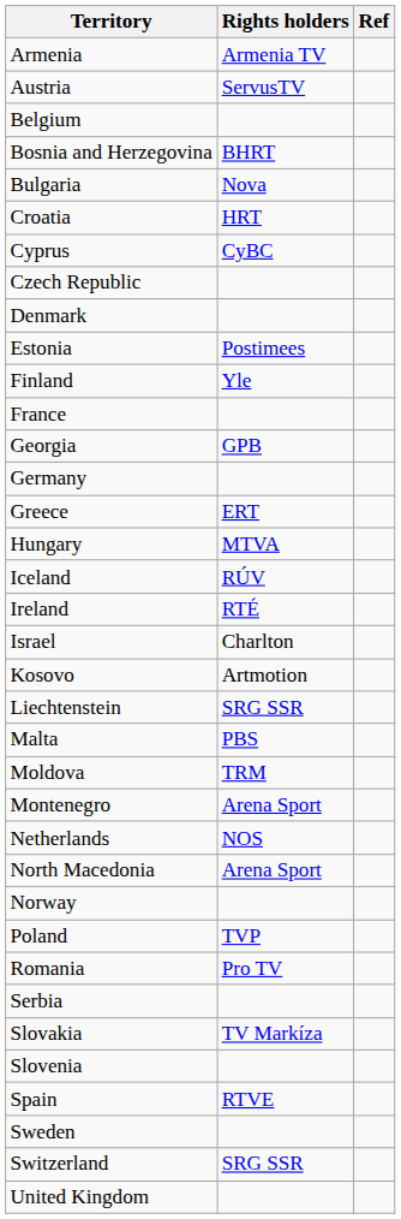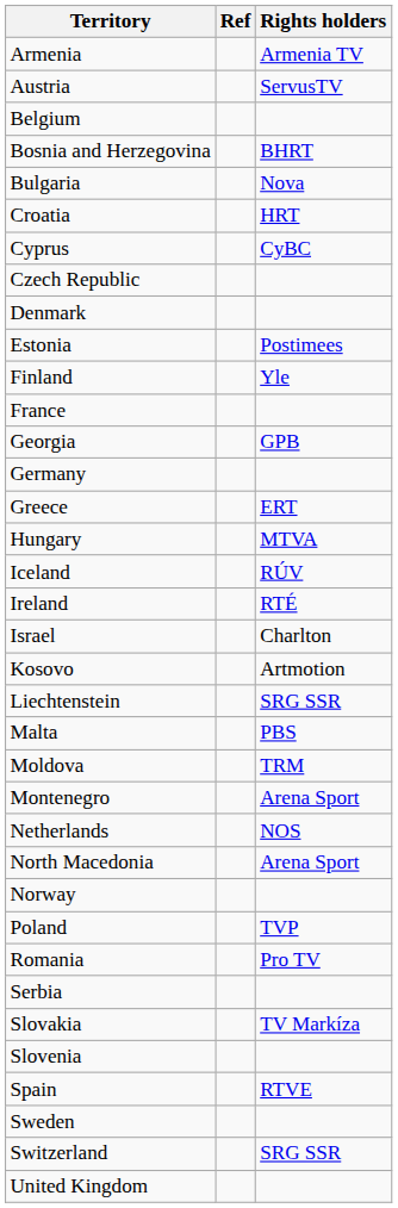columns swapped: Rights holders <-> Ref
